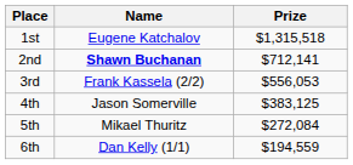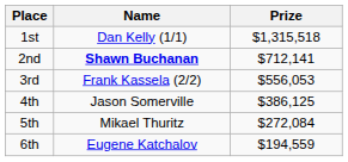1st | Name: Eugene Katchalov -> Dan Kelly (1/1)
4th | Prize: $383,125 -> $386,125
6th | Name: Dan Kelly (1/1) -> Eugene Katchalov
